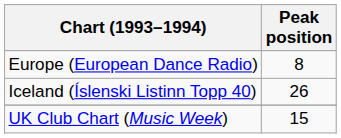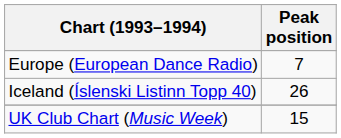Europe (European Dance Radio) | Peak position: 8 -> 7
